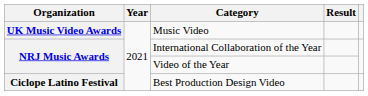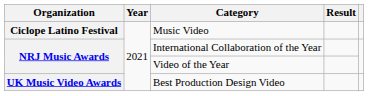Music Video | Organization: UK Music Video Awards -> Ciclope Latino Festival
Best Production Design Video | Organization: Ciclope Latino Festival -> UK Music Video Awards
